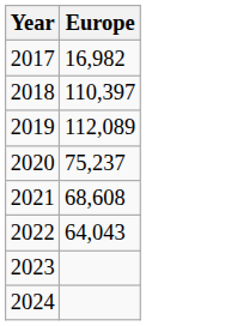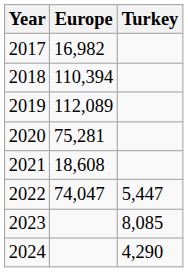+ column: Turkey | 5,447 | 8,085 | 4,290
2018 | Europe: 110,397 -> 110,394
2020 | Europe: 75,237 -> 75,281
2021 | Europe: 68,608 -> 18,608
2022 | Europe: 64,043 -> 74,047
